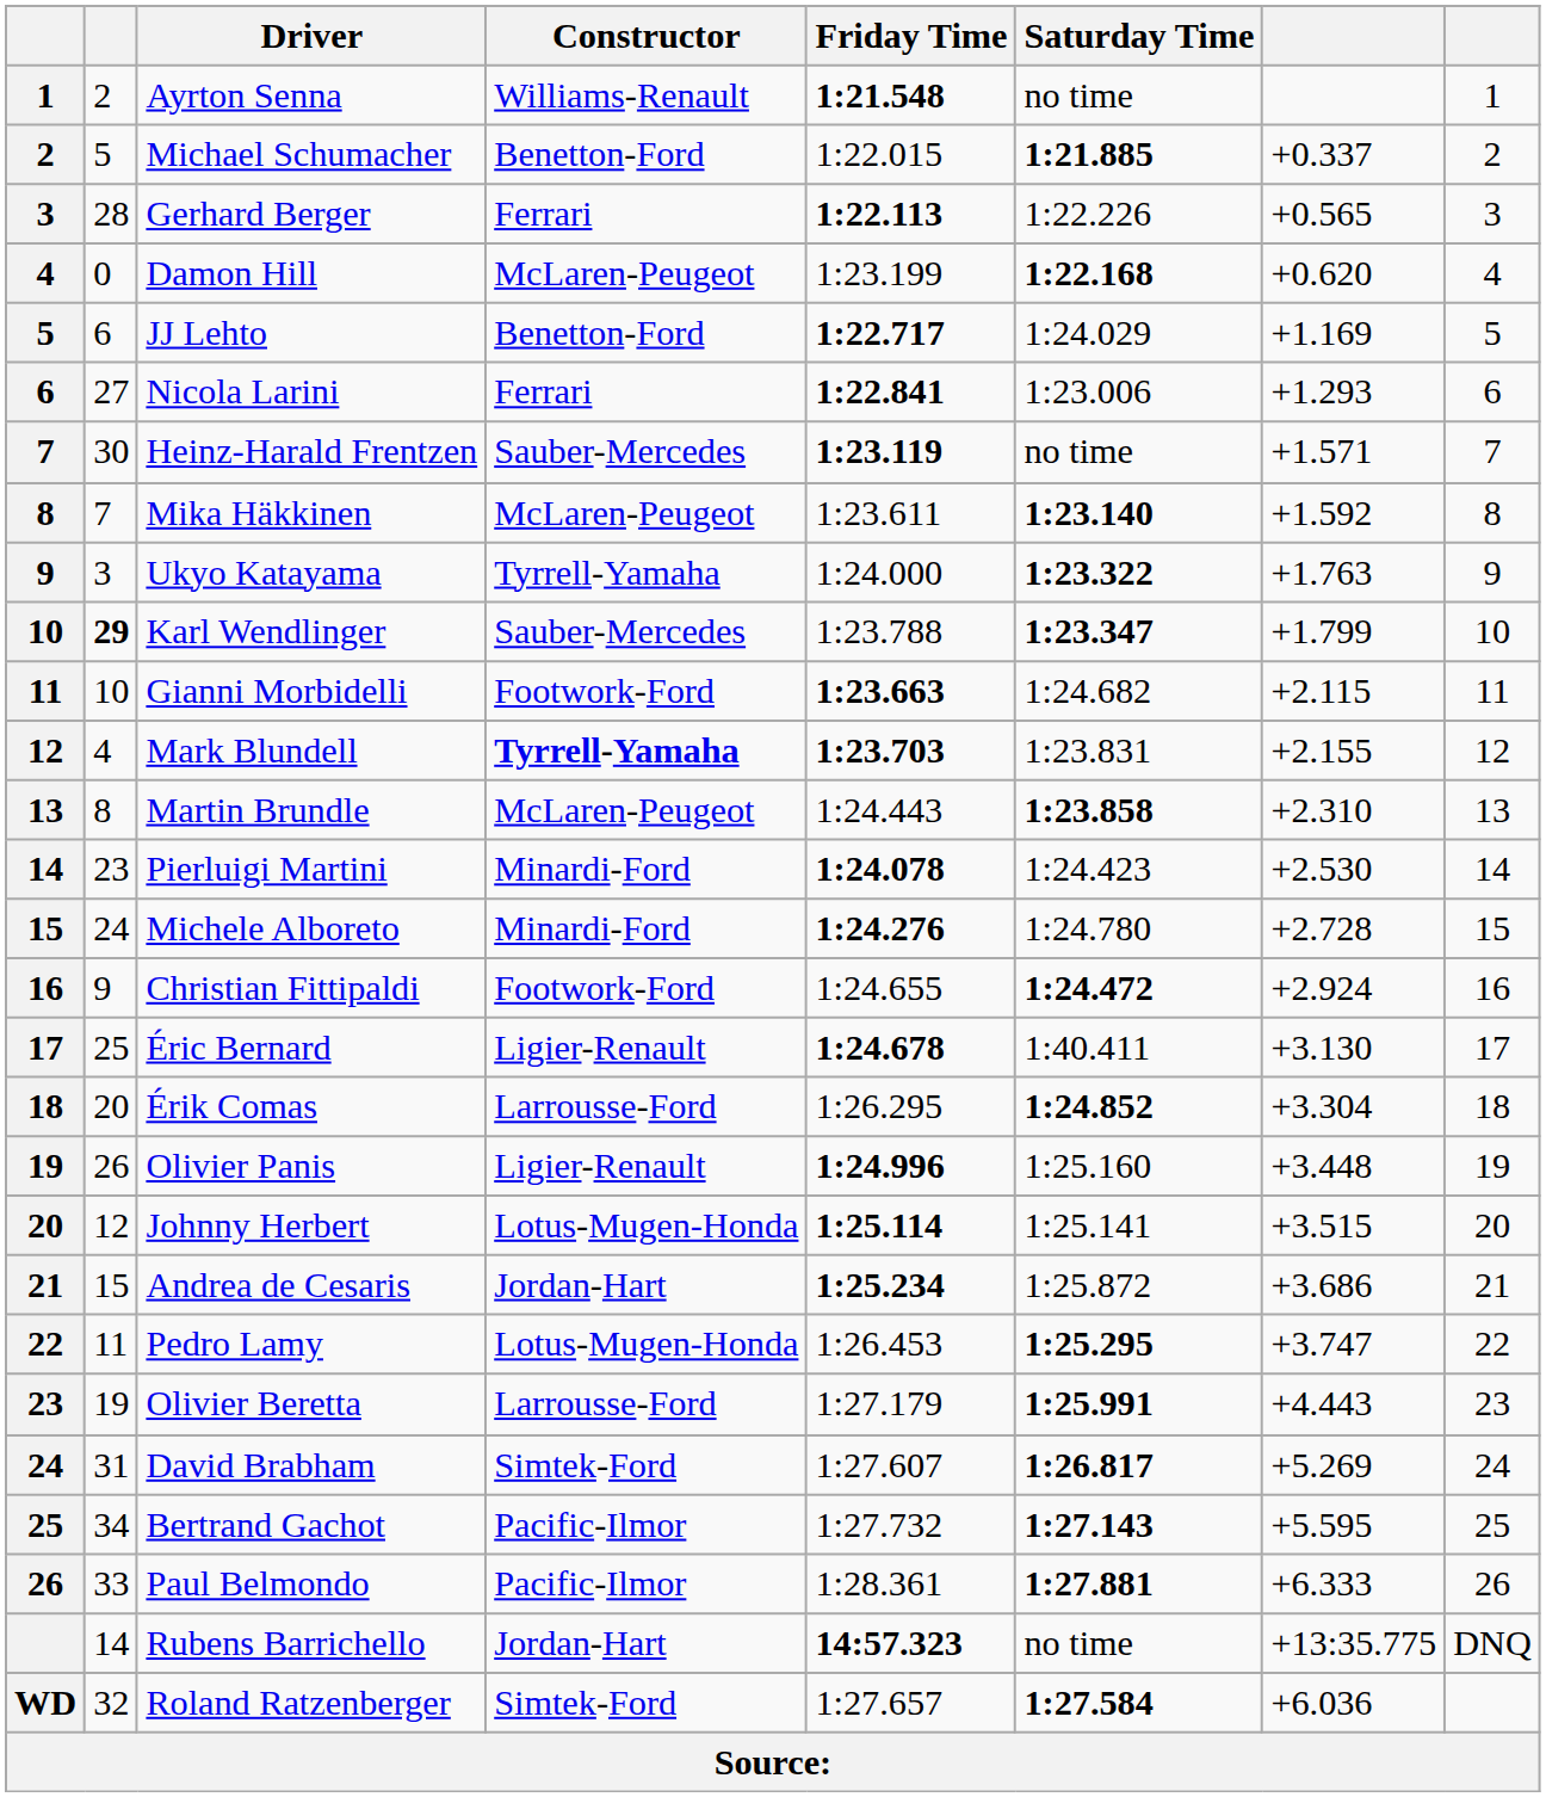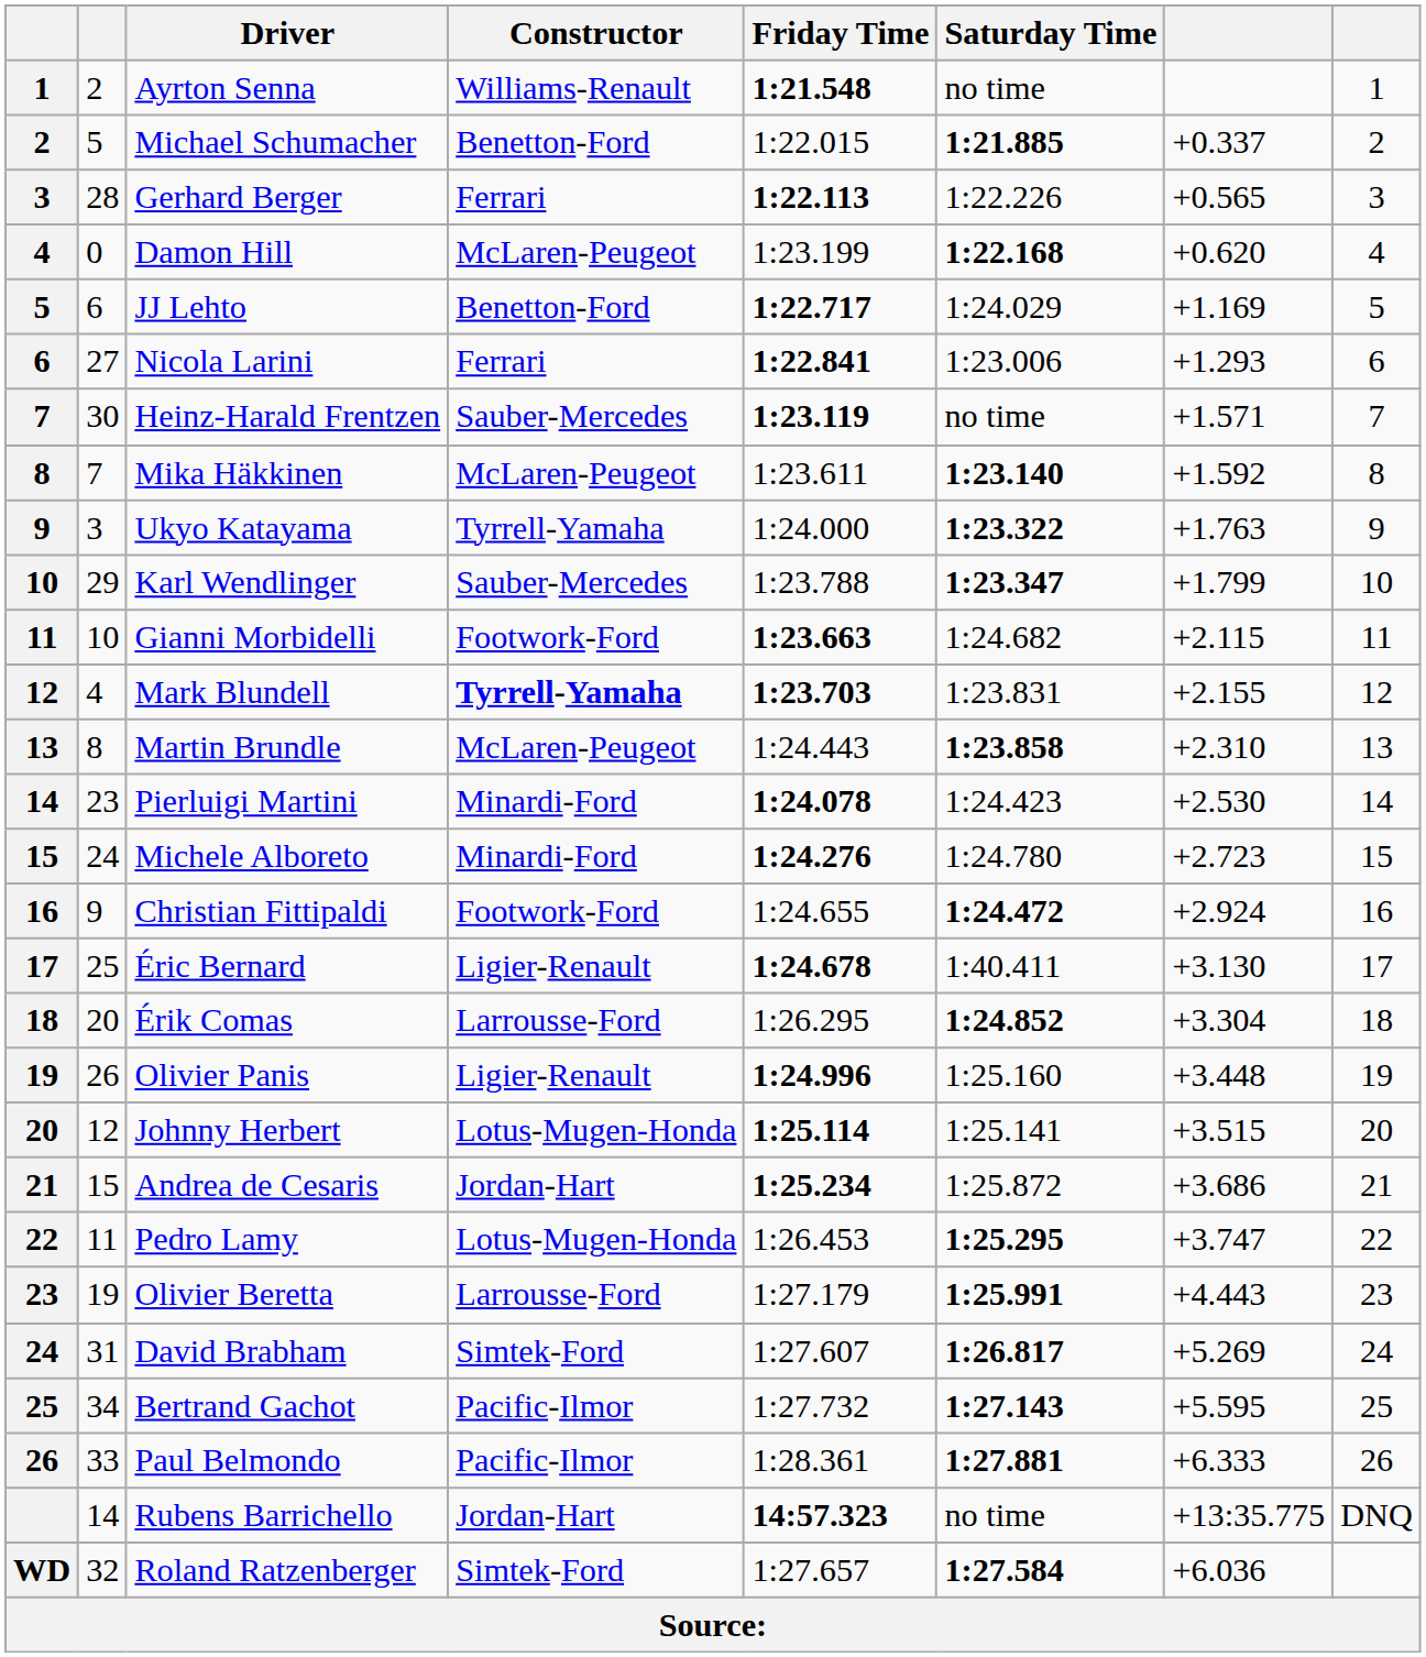Karl Wendlinger | column 2: bold -> normal
Michele Alboreto | column 7: +2.728 -> +2.723
